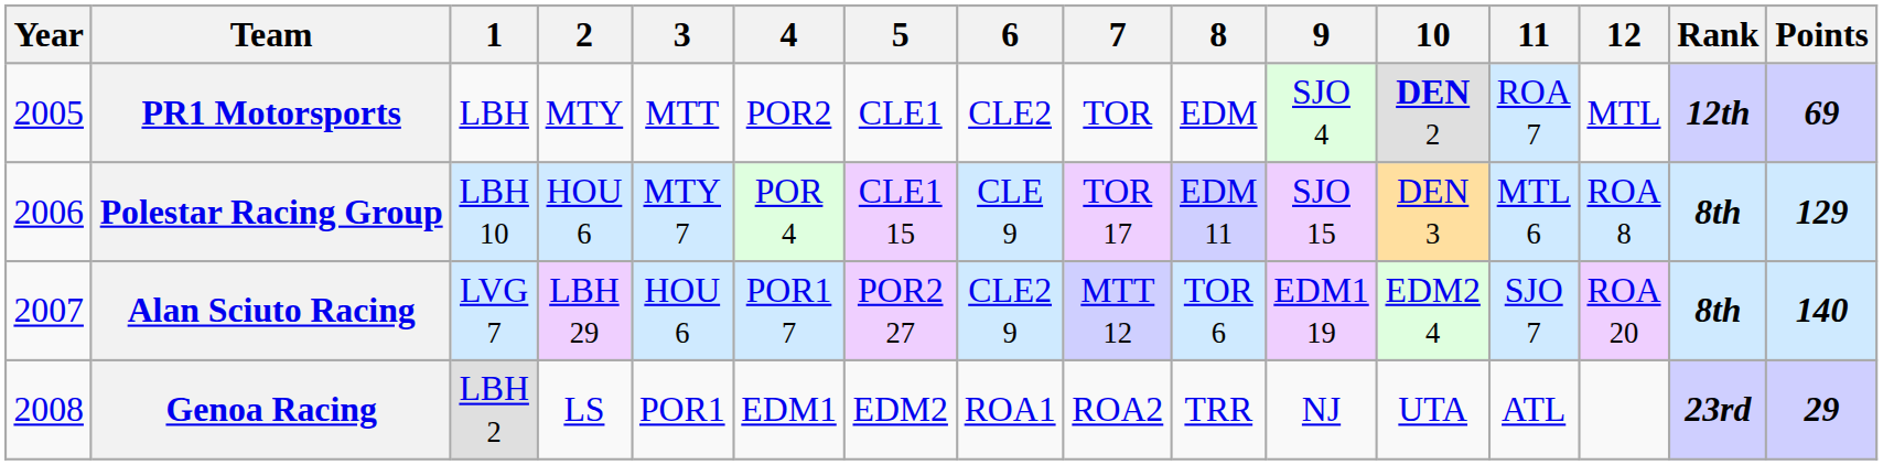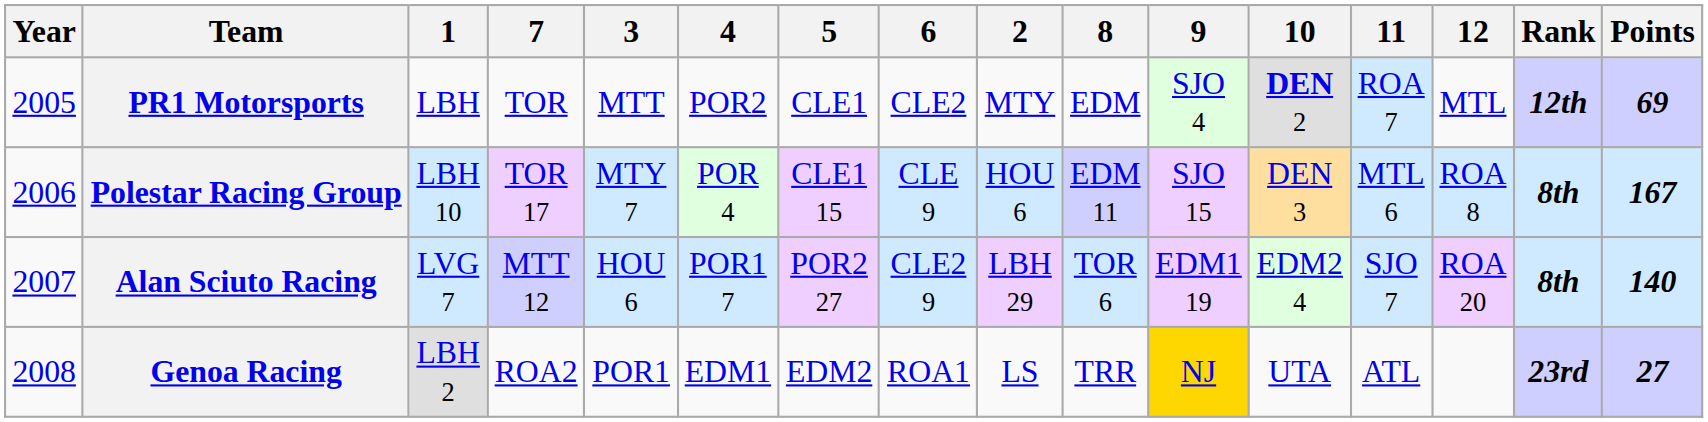columns swapped: 2 <-> 7
Polestar Racing Group | Points: 129 -> 167
Genoa Racing | 9: no background -> gold background
Genoa Racing | Points: 29 -> 27
